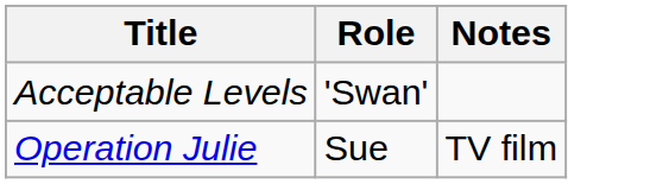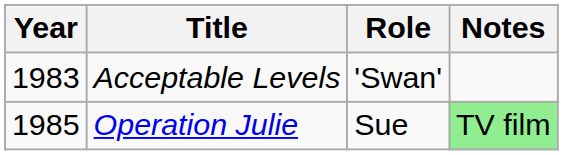+ column: Year | 1983 | 1985
Operation Julie | Notes: no background -> lightgreen background
